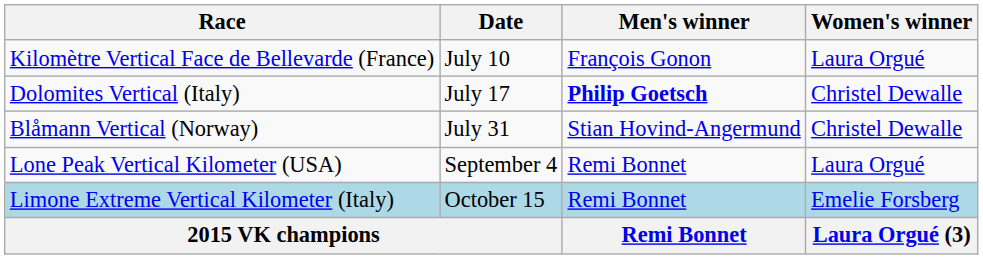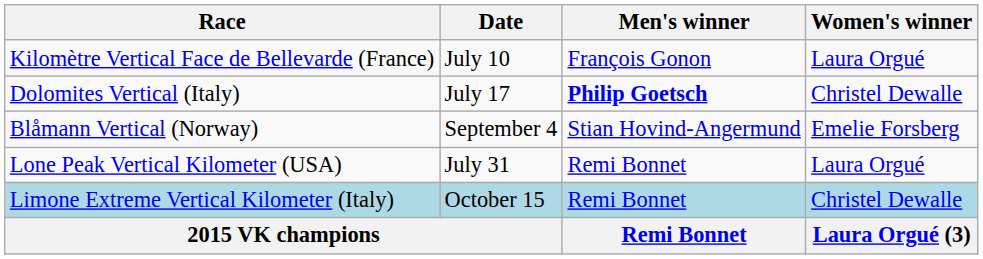Blåmann Vertical (Norway) | Date: July 31 -> September 4
Blåmann Vertical (Norway) | Women's winner: Christel Dewalle -> Emelie Forsberg
Lone Peak Vertical Kilometer (USA) | Date: September 4 -> July 31
Limone Extreme Vertical Kilometer (Italy) | Women's winner: Emelie Forsberg -> Christel Dewalle
